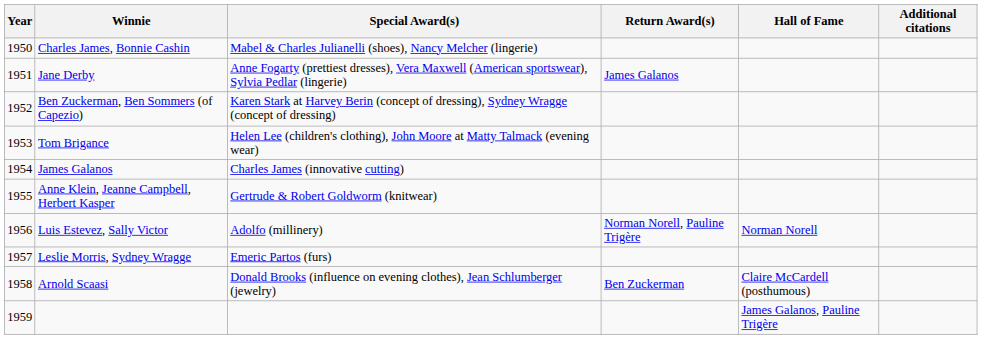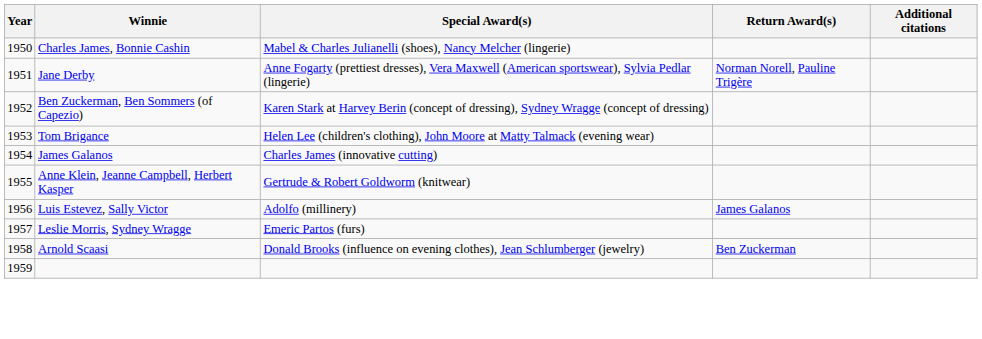- column: Hall of Fame | Norman Norell | Claire McCardell (posthumous) | James Galanos, Pauline Trigère
Jane Derby | Return Award(s): James Galanos -> Norman Norell, Pauline Trigère
Luis Estevez, Sally Victor | Return Award(s): Norman Norell, Pauline Trigère -> James Galanos
